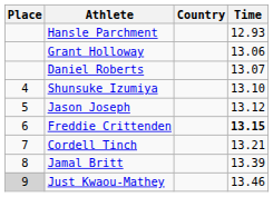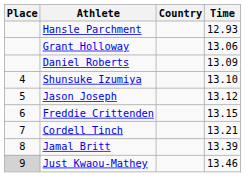Daniel Roberts | Time: 13.07 -> 13.09
Freddie Crittenden | Time: bold -> normal
